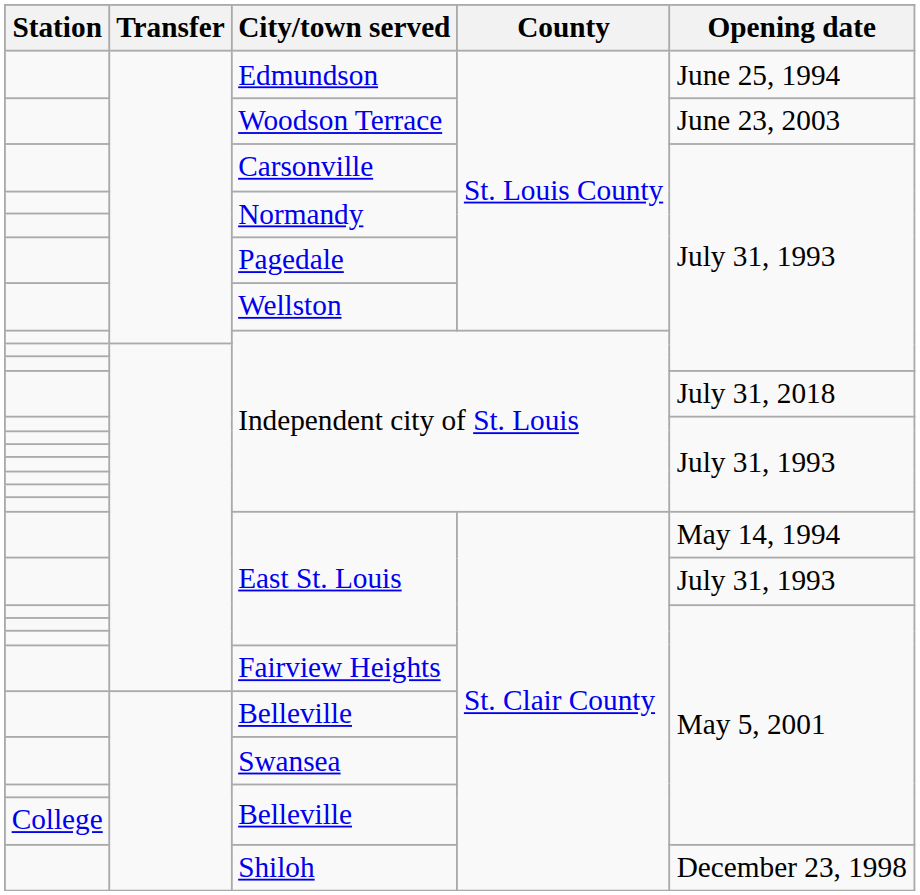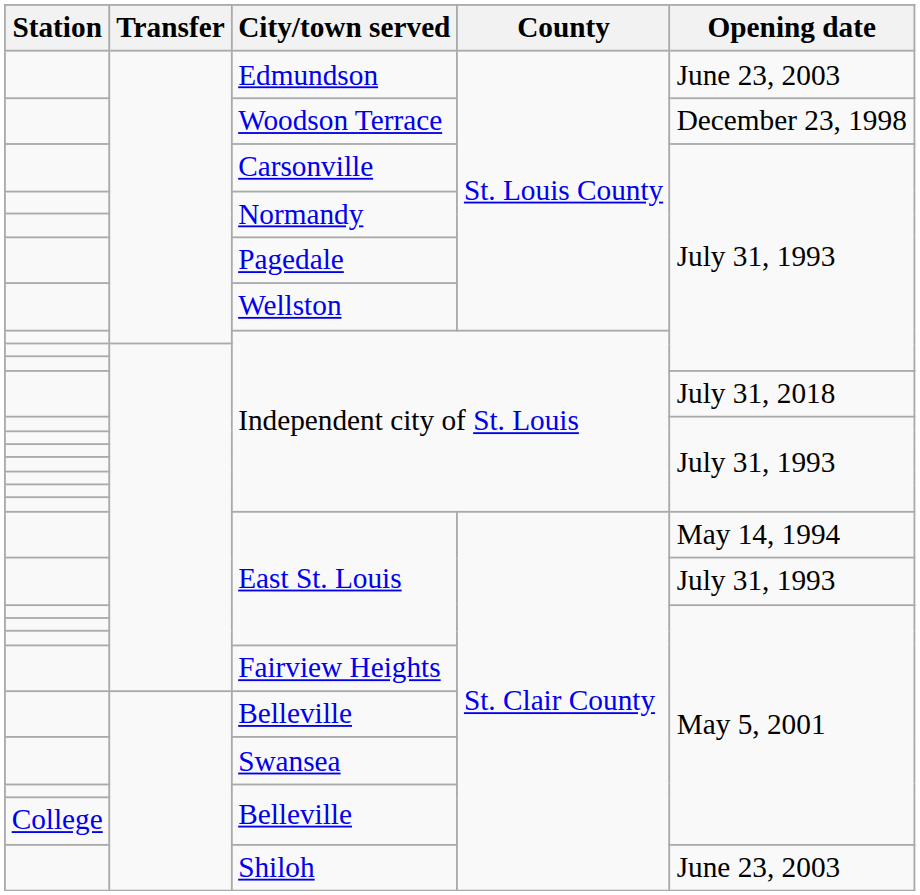Edmundson | Opening date: June 25, 1994 -> June 23, 2003
Woodson Terrace | Opening date: June 23, 2003 -> December 23, 1998
Shiloh | Opening date: December 23, 1998 -> June 23, 2003
